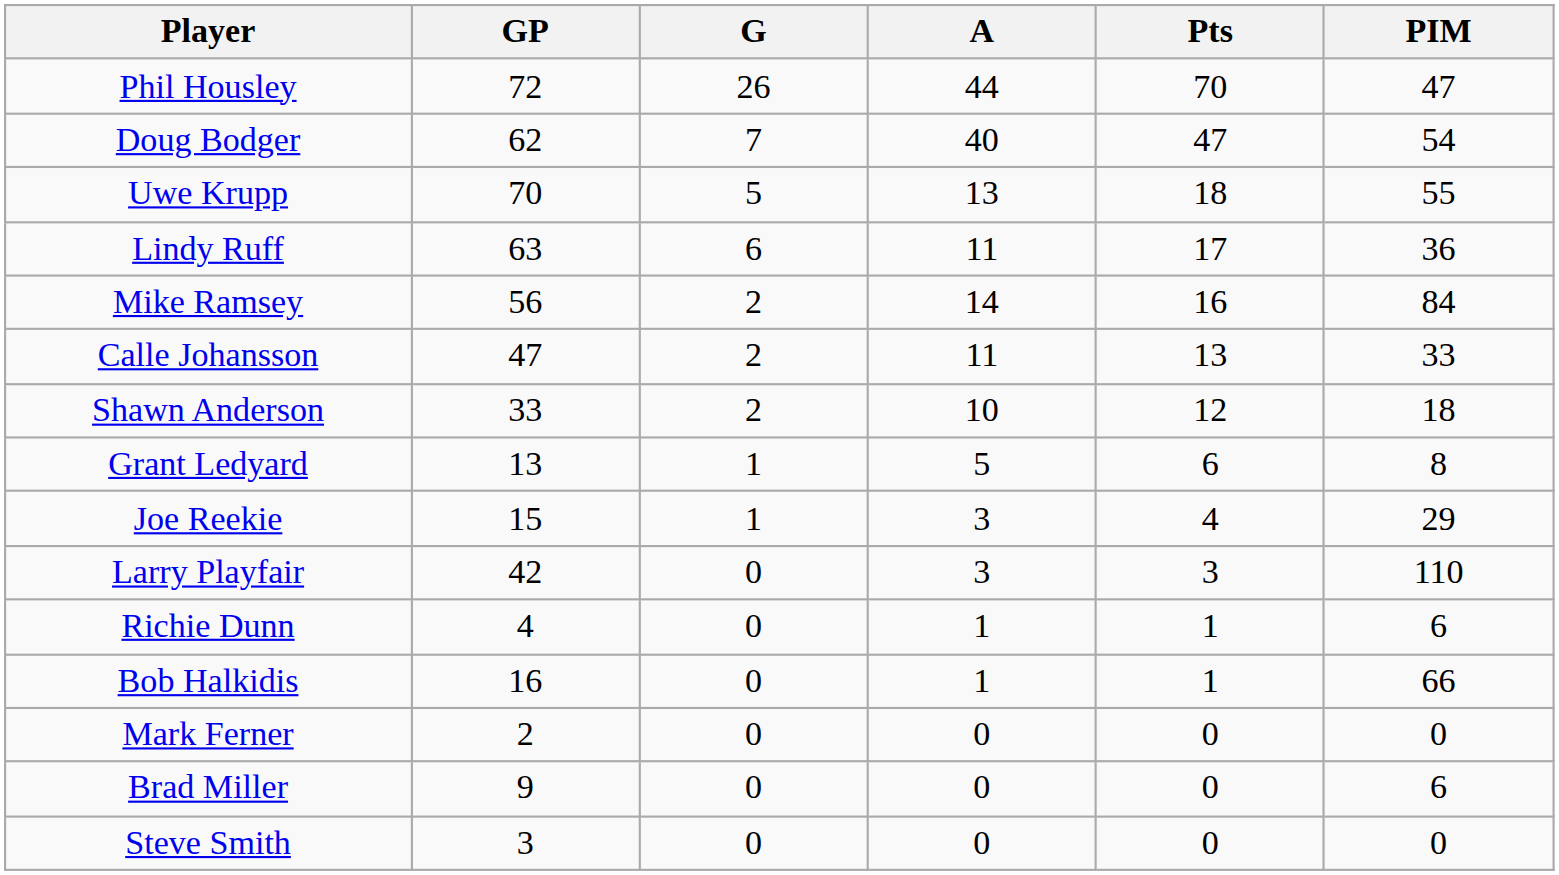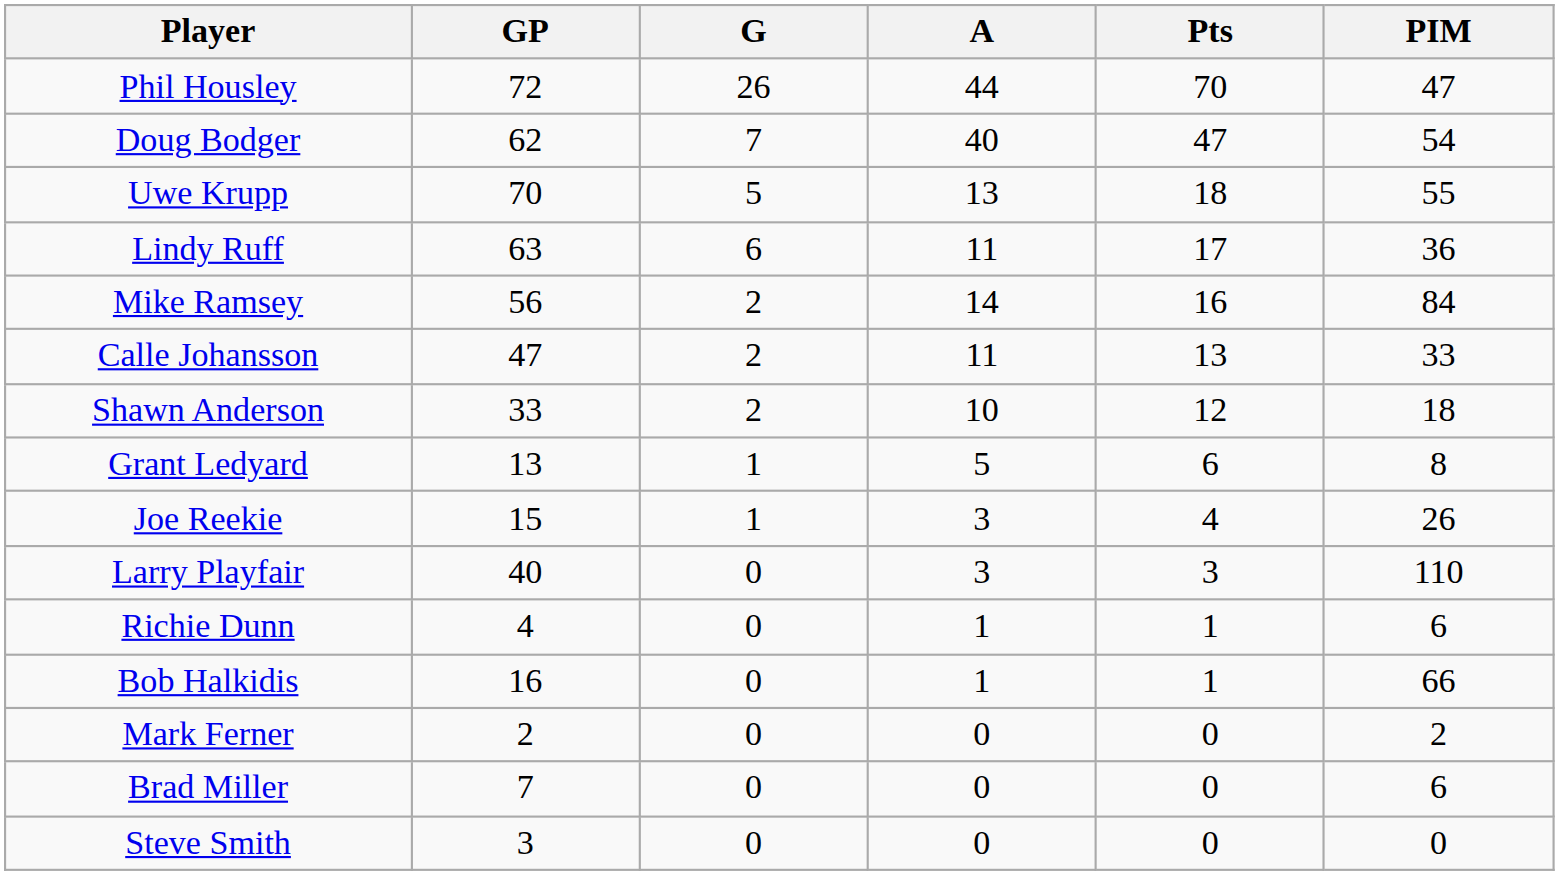Joe Reekie | PIM: 29 -> 26
Larry Playfair | GP: 42 -> 40
Mark Ferner | PIM: 0 -> 2
Brad Miller | GP: 9 -> 7
